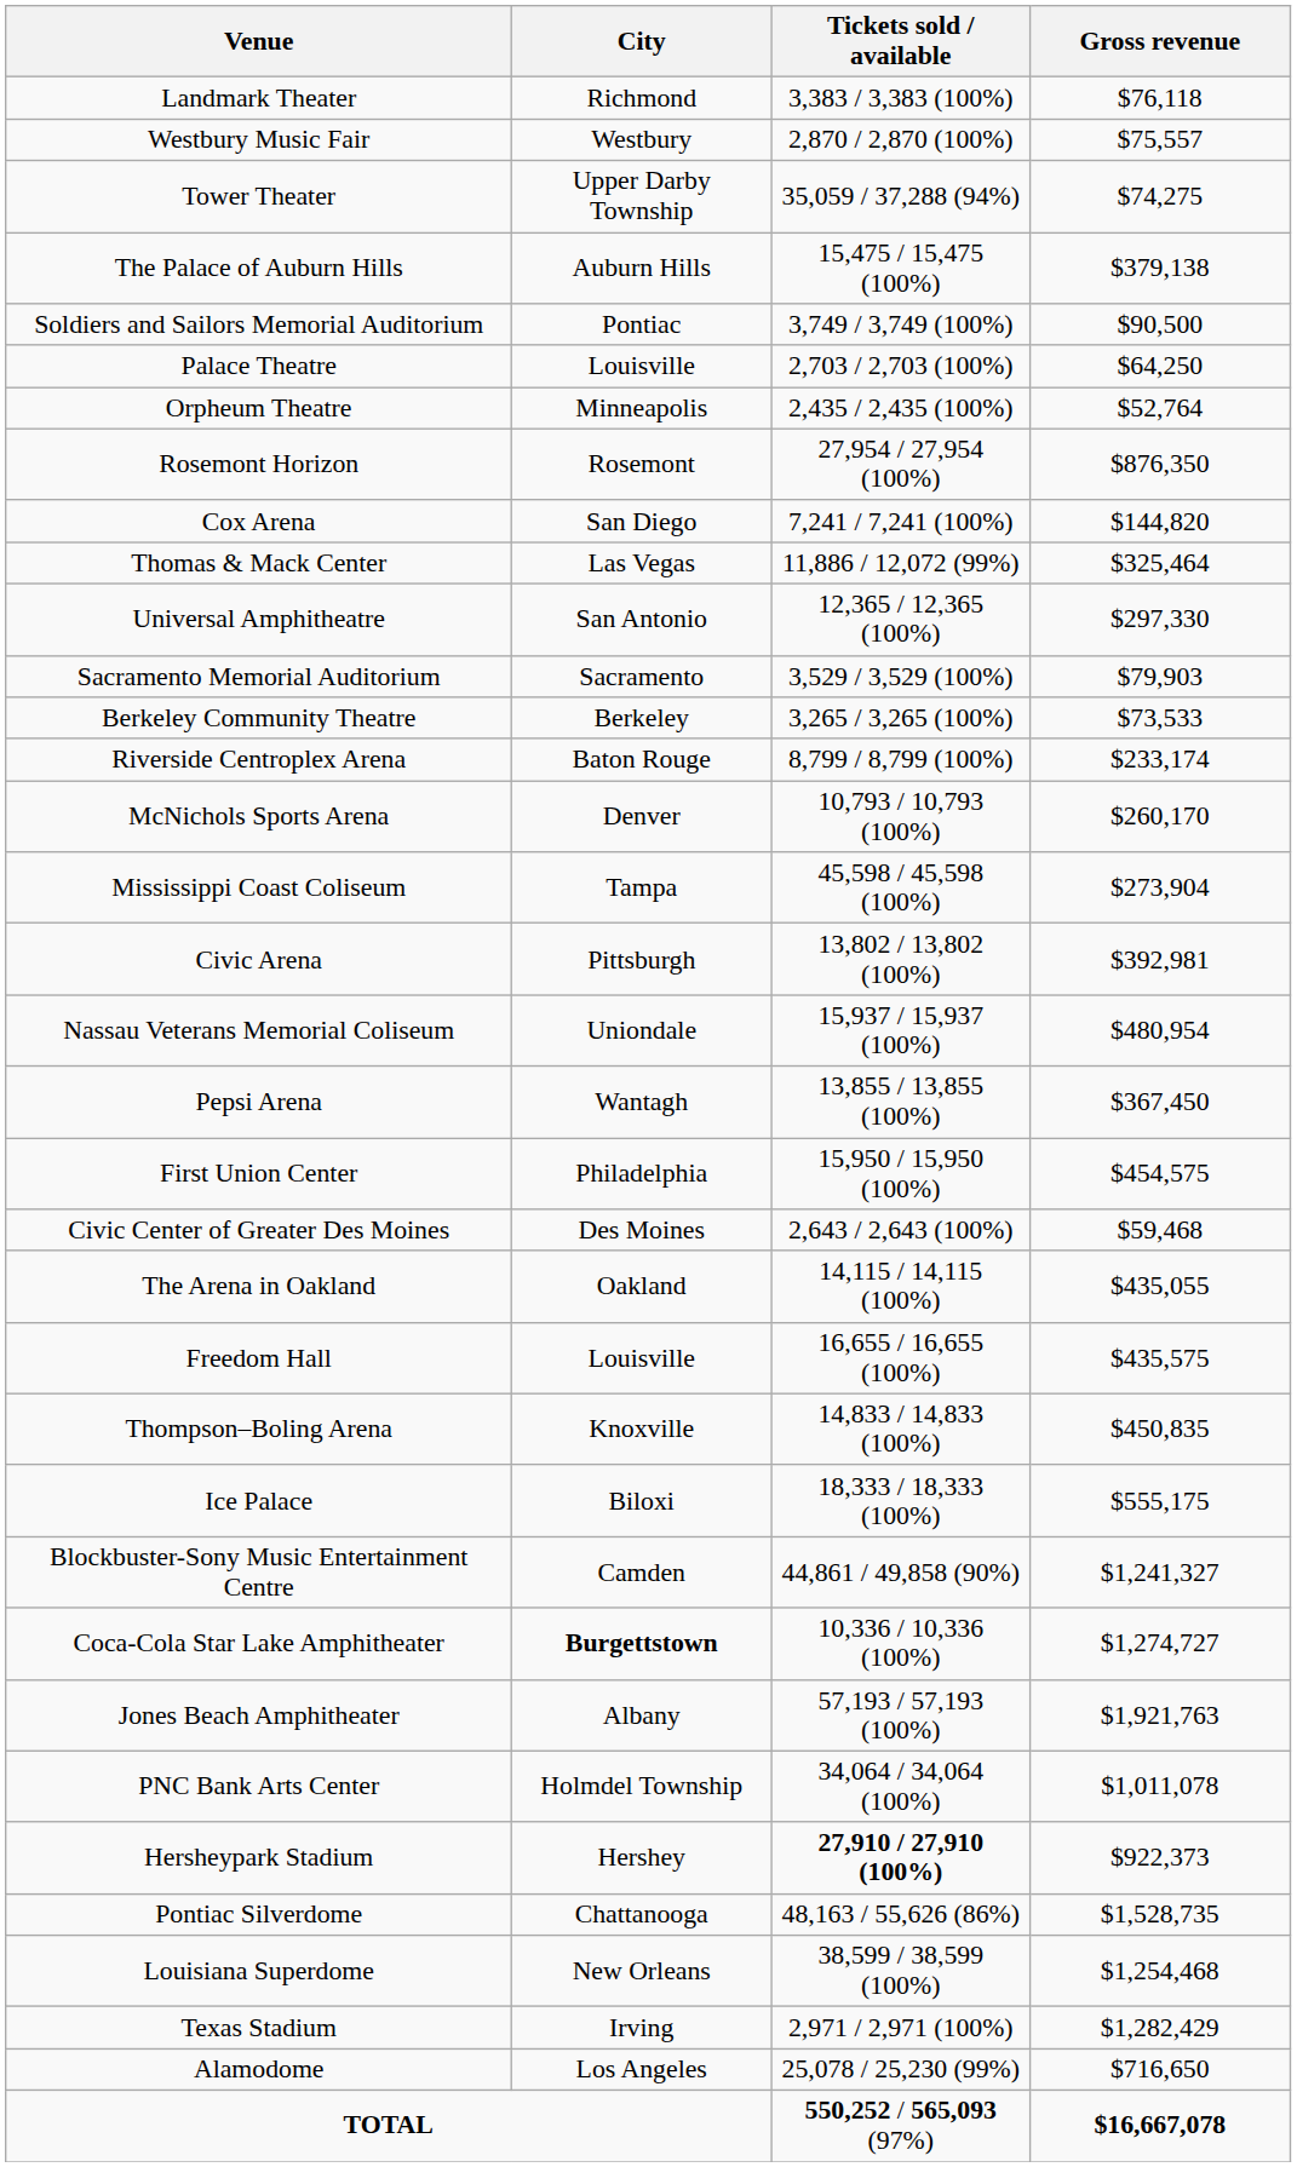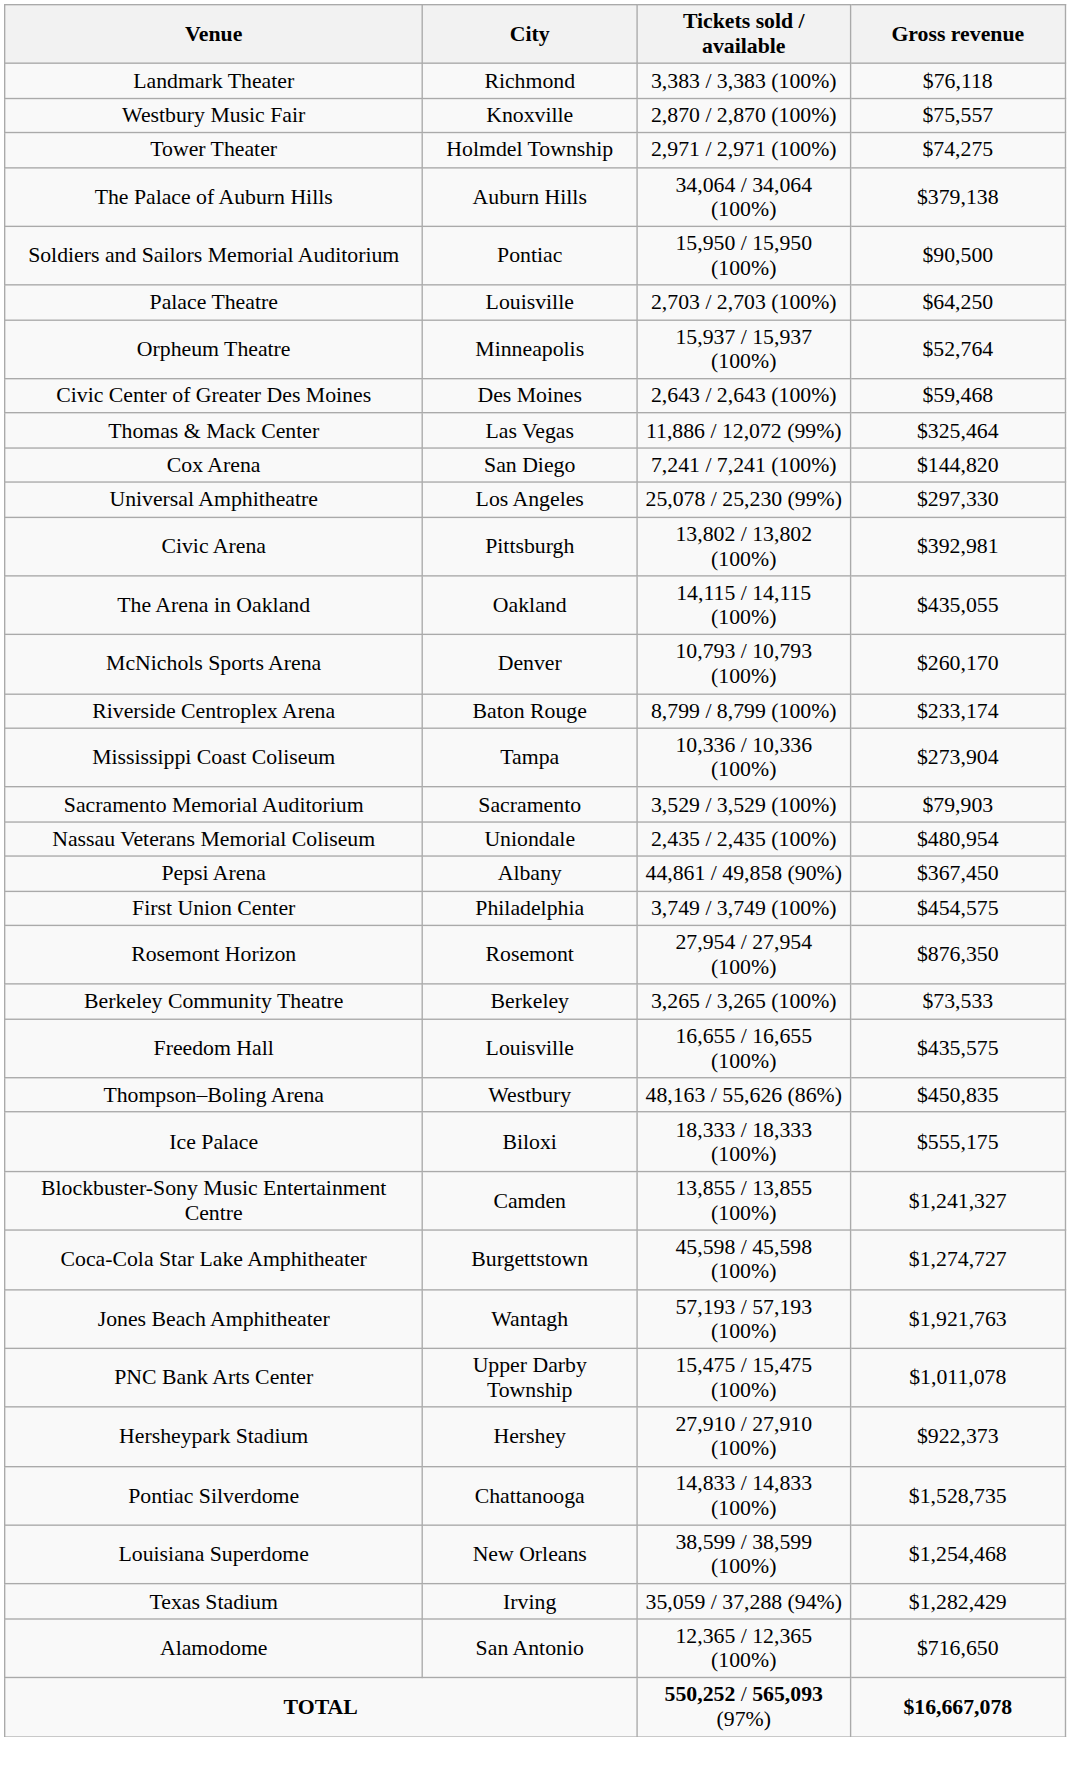Westbury Music Fair | City: Westbury -> Knoxville
Tower Theater | City: Upper Darby Township -> Holmdel Township
Tower Theater | Tickets sold / available: 35,059 / 37,288 (94%) -> 2,971 / 2,971 (100%)
The Palace of Auburn Hills | Tickets sold / available: 15,475 / 15,475 (100%) -> 34,064 / 34,064 (100%)
Soldiers and Sailors Memorial Auditorium | Tickets sold / available: 3,749 / 3,749 (100%) -> 15,950 / 15,950 (100%)
Orpheum Theatre | Tickets sold / available: 2,435 / 2,435 (100%) -> 15,937 / 15,937 (100%)
rows swapped: Civic Center of Greater Des Moines <-> Rosemont Horizon
rows swapped: Thomas & Mack Center <-> Cox Arena
Universal Amphitheatre | City: San Antonio -> Los Angeles
Universal Amphitheatre | Tickets sold / available: 12,365 / 12,365 (100%) -> 25,078 / 25,230 (99%)
rows swapped: Sacramento Memorial Auditorium <-> Civic Arena
rows swapped: Berkeley Community Theatre <-> The Arena in Oakland
rows swapped: McNichols Sports Arena <-> Riverside Centroplex Arena
Mississippi Coast Coliseum | Tickets sold / available: 45,598 / 45,598 (100%) -> 10,336 / 10,336 (100%)
Nassau Veterans Memorial Coliseum | Tickets sold / available: 15,937 / 15,937 (100%) -> 2,435 / 2,435 (100%)
Pepsi Arena | City: Wantagh -> Albany
Pepsi Arena | Tickets sold / available: 13,855 / 13,855 (100%) -> 44,861 / 49,858 (90%)
First Union Center | Tickets sold / available: 15,950 / 15,950 (100%) -> 3,749 / 3,749 (100%)
Thompson–Boling Arena | City: Knoxville -> Westbury
Thompson–Boling Arena | Tickets sold / available: 14,833 / 14,833 (100%) -> 48,163 / 55,626 (86%)
Blockbuster-Sony Music Entertainment Centre | Tickets sold / available: 44,861 / 49,858 (90%) -> 13,855 / 13,855 (100%)
Coca-Cola Star Lake Amphitheater | City: bold -> normal
Coca-Cola Star Lake Amphitheater | Tickets sold / available: 10,336 / 10,336 (100%) -> 45,598 / 45,598 (100%)
Jones Beach Amphitheater | City: Albany -> Wantagh
PNC Bank Arts Center | City: Holmdel Township -> Upper Darby Township
PNC Bank Arts Center | Tickets sold / available: 34,064 / 34,064 (100%) -> 15,475 / 15,475 (100%)
Hersheypark Stadium | Tickets sold / available: bold -> normal
Pontiac Silverdome | Tickets sold / available: 48,163 / 55,626 (86%) -> 14,833 / 14,833 (100%)
Texas Stadium | Tickets sold / available: 2,971 / 2,971 (100%) -> 35,059 / 37,288 (94%)
Alamodome | City: Los Angeles -> San Antonio
Alamodome | Tickets sold / available: 25,078 / 25,230 (99%) -> 12,365 / 12,365 (100%)
